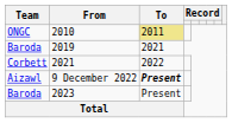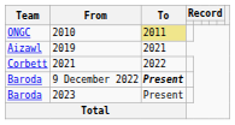2019 | Team: Baroda -> Aizawl
9 December 2022 | Team: Aizawl -> Baroda
